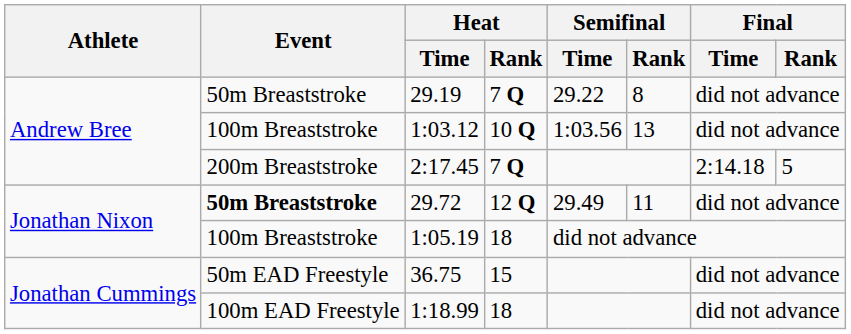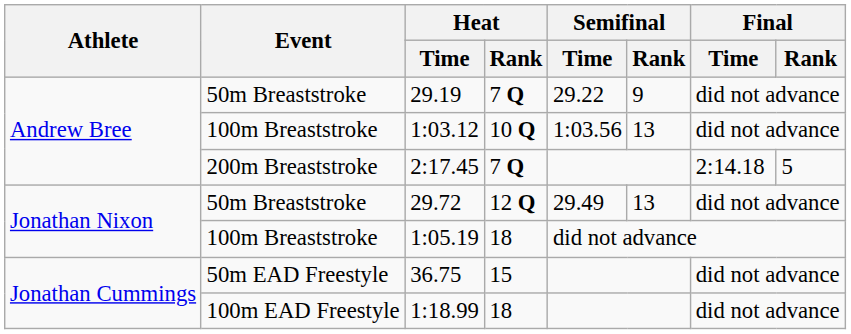29.19 | Semifinal / Rank: 8 -> 9
29.72 | Event: bold -> normal
29.72 | Semifinal / Rank: 11 -> 13
